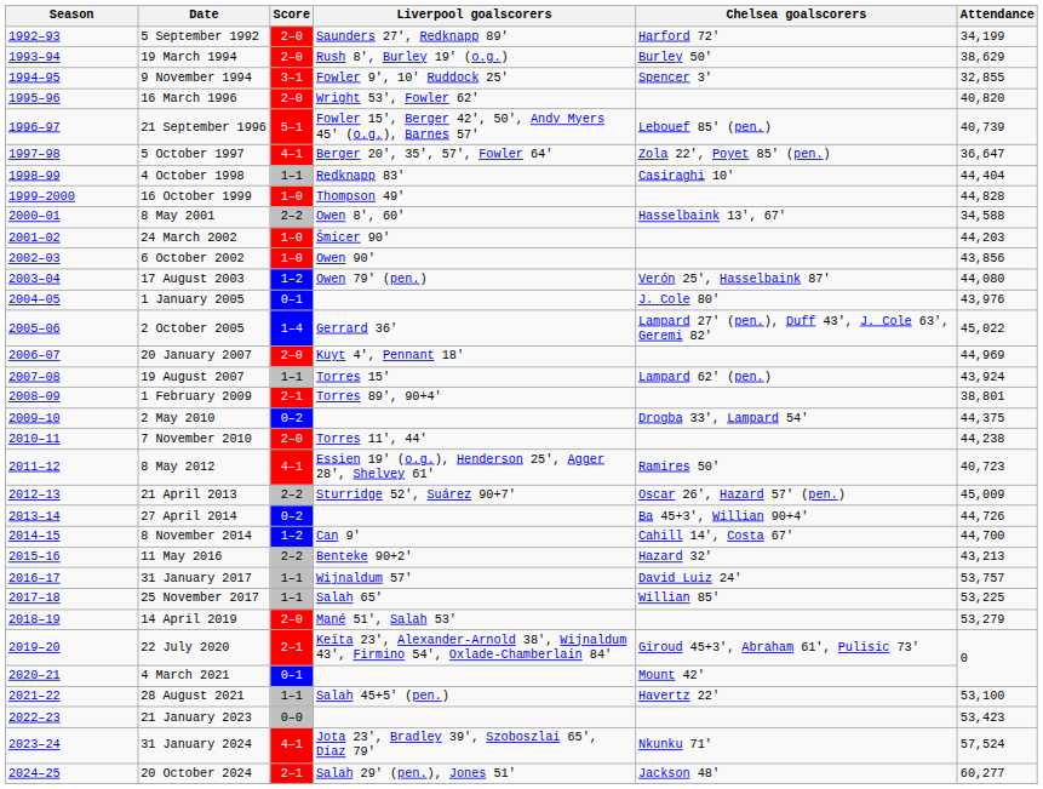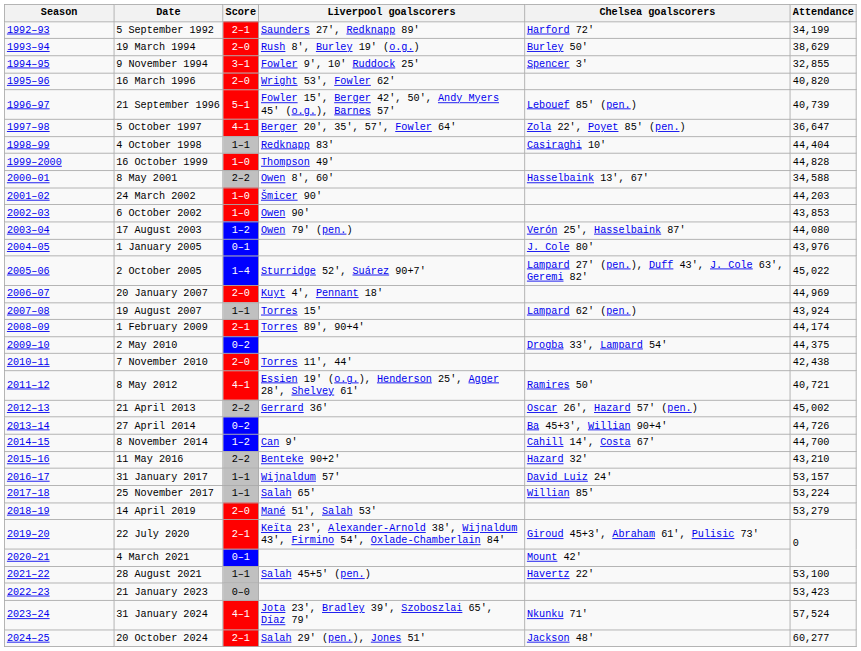5 September 1992 | Score: 2–0 -> 2–1
6 October 2002 | Attendance: 43,856 -> 43,853
2 October 2005 | Liverpool goalscorers: Gerrard 36' -> Sturridge 52', Suárez 90+7'
1 February 2009 | Attendance: 38,801 -> 44,174
7 November 2010 | Attendance: 44,238 -> 42,438
8 May 2012 | Attendance: 40,723 -> 40,721
21 April 2013 | Liverpool goalscorers: Sturridge 52', Suárez 90+7' -> Gerrard 36'
21 April 2013 | Attendance: 45,009 -> 45,002
11 May 2016 | Attendance: 43,213 -> 43,210
31 January 2017 | Attendance: 53,757 -> 53,157
25 November 2017 | Attendance: 53,225 -> 53,224
